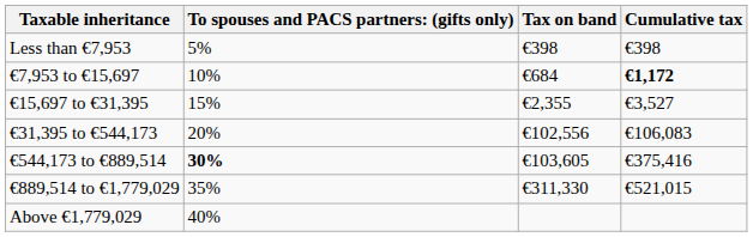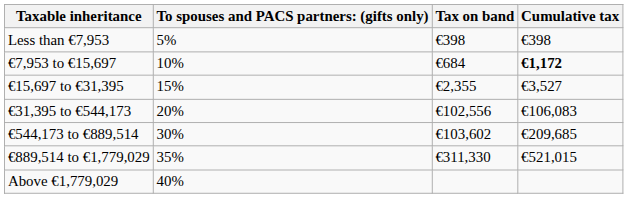€544,173 to €889,514 | column 2: bold -> normal
€544,173 to €889,514 | Tax on band: €103,605 -> €103,602
€544,173 to €889,514 | Cumulative tax: €375,416 -> €209,685
